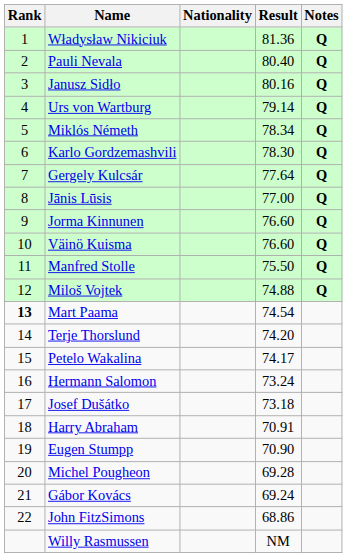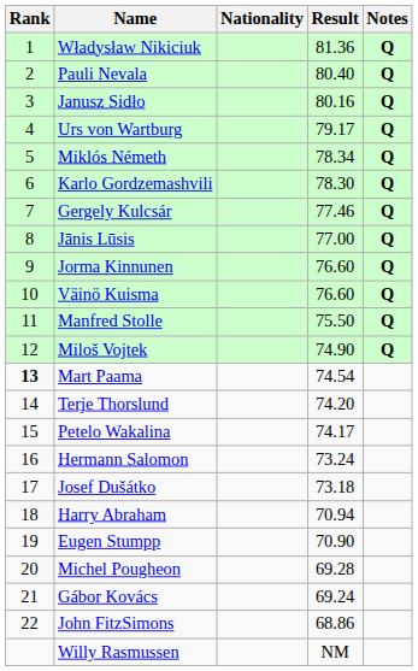Urs von Wartburg | Result: 79.14 -> 79.17
Gergely Kulcsár | Result: 77.64 -> 77.46
Miloš Vojtek | Result: 74.88 -> 74.90
Harry Abraham | Result: 70.91 -> 70.94
